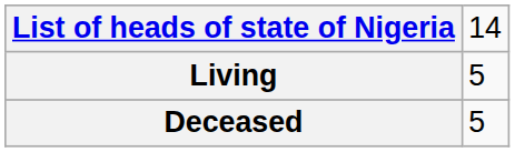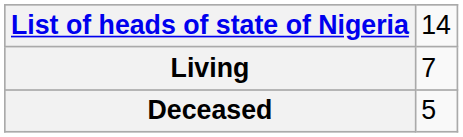Living | column 2: 5 -> 7
